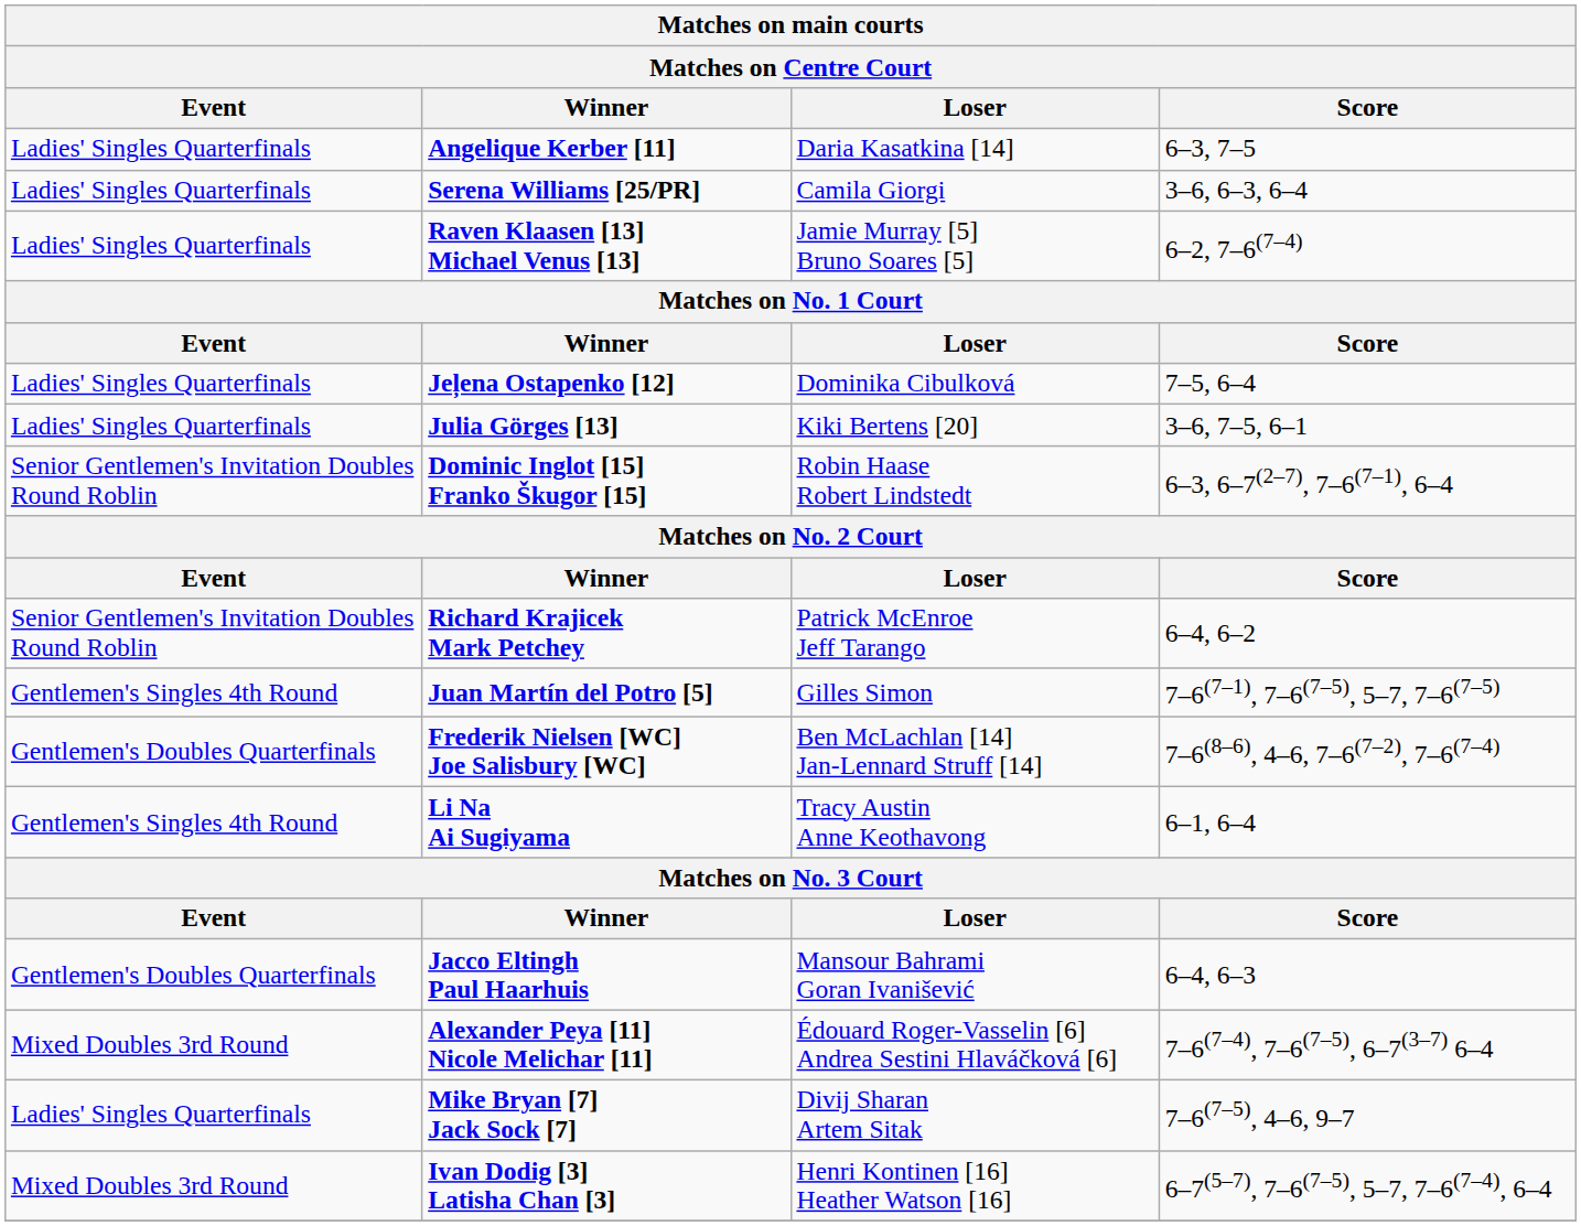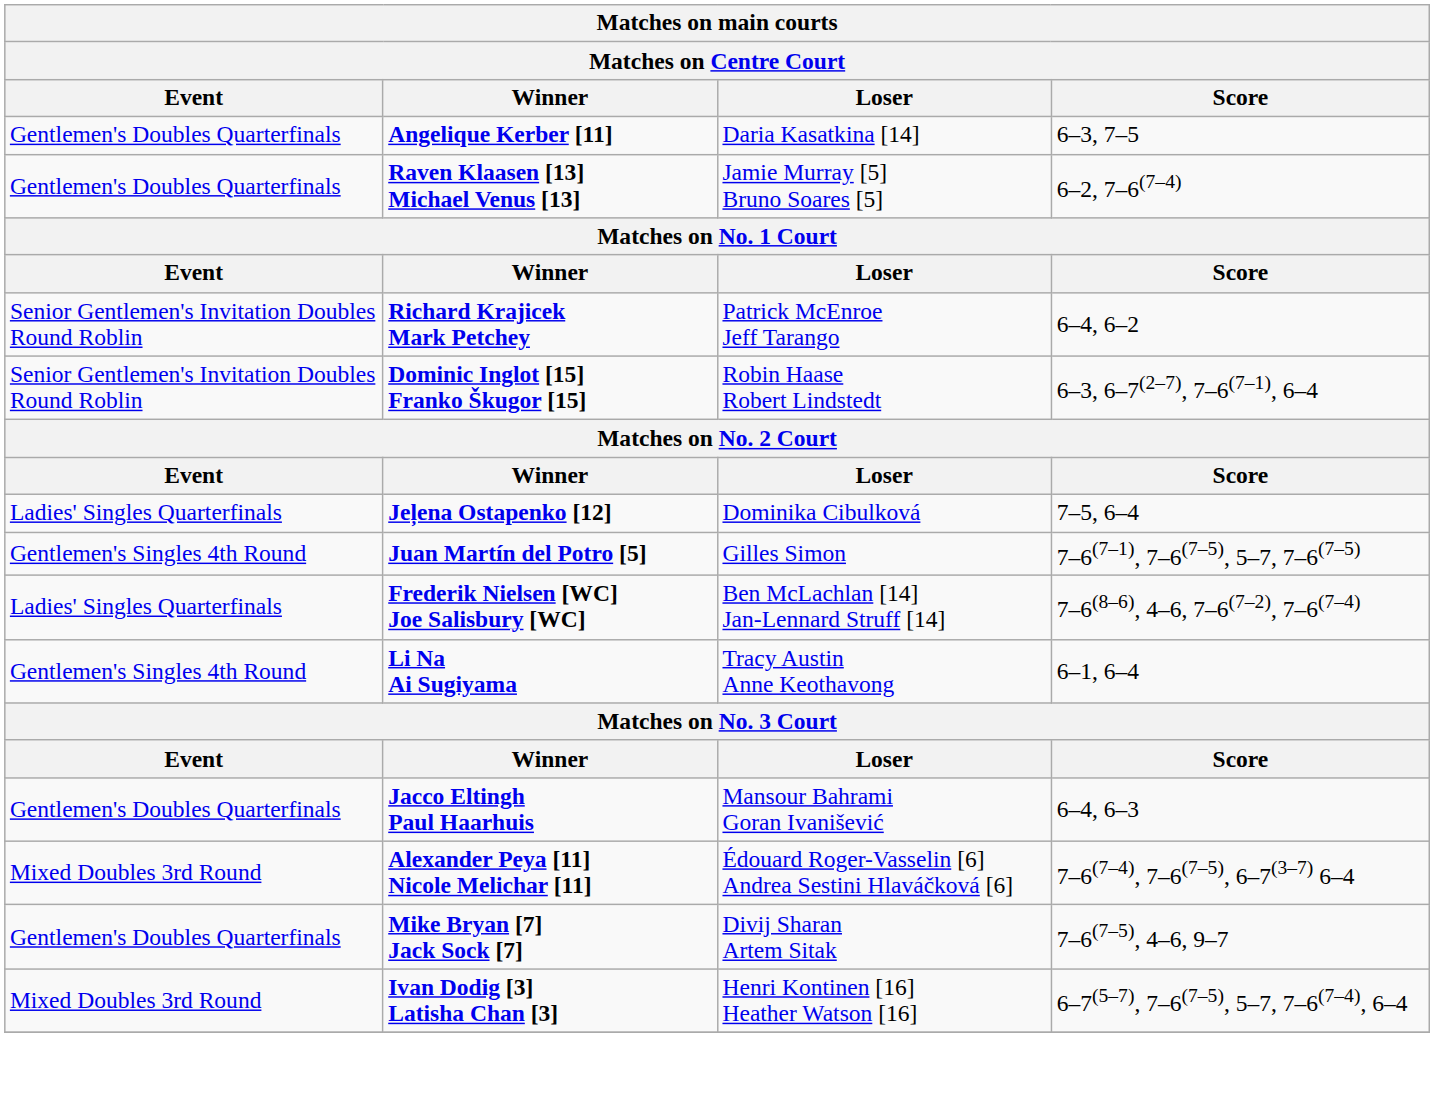Angelique Kerber [11] | Event: Ladies' Singles Quarterfinals -> Gentlemen's Doubles Quarterfinals
- row: Ladies' Singles Quarterfinals | Serena Williams [25/PR] | Camila Giorgi | 3–6, 6–3, 6–4
Raven Klaasen [13] Michael Venus [13] | Event: Ladies' Singles Quarterfinals -> Gentlemen's Doubles Quarterfinals
rows swapped: Jeļena Ostapenko [12] <-> Richard Krajicek Mark Petchey
- row: Ladies' Singles Quarterfinals | Julia Görges [13] | Kiki Bertens [20] | 3–6, 7–5, 6–1
Frederik Nielsen [WC] Joe Salisbury [WC] | Event: Gentlemen's Doubles Quarterfinals -> Ladies' Singles Quarterfinals
Mike Bryan [7] Jack Sock [7] | Event: Ladies' Singles Quarterfinals -> Gentlemen's Doubles Quarterfinals
